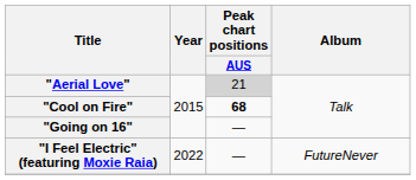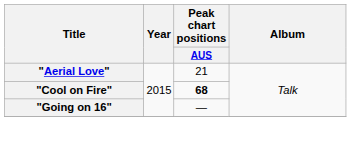"Aerial Love" | Peak chart positions / AUS: lightgrey background -> no background
- row: "I Feel Electric" (featuring Moxie Raia) | 2022 | — | FutureNever
